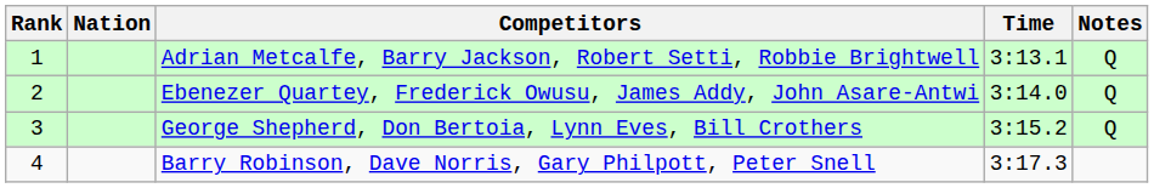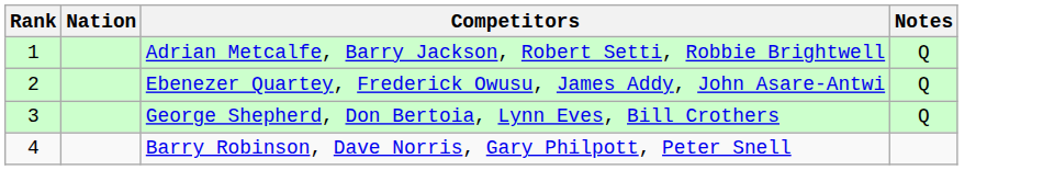- column: Time | 3:13.1 | 3:14.0 | 3:15.2 | 3:17.3
